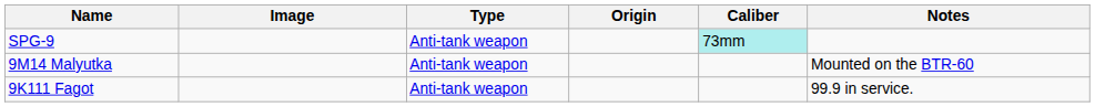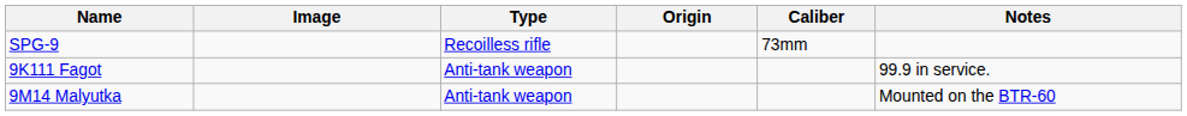SPG-9 | Type: Anti-tank weapon -> Recoilless rifle
SPG-9 | Caliber: paleturquoise background -> no background
rows swapped: 9M14 Malyutka <-> 9K111 Fagot
